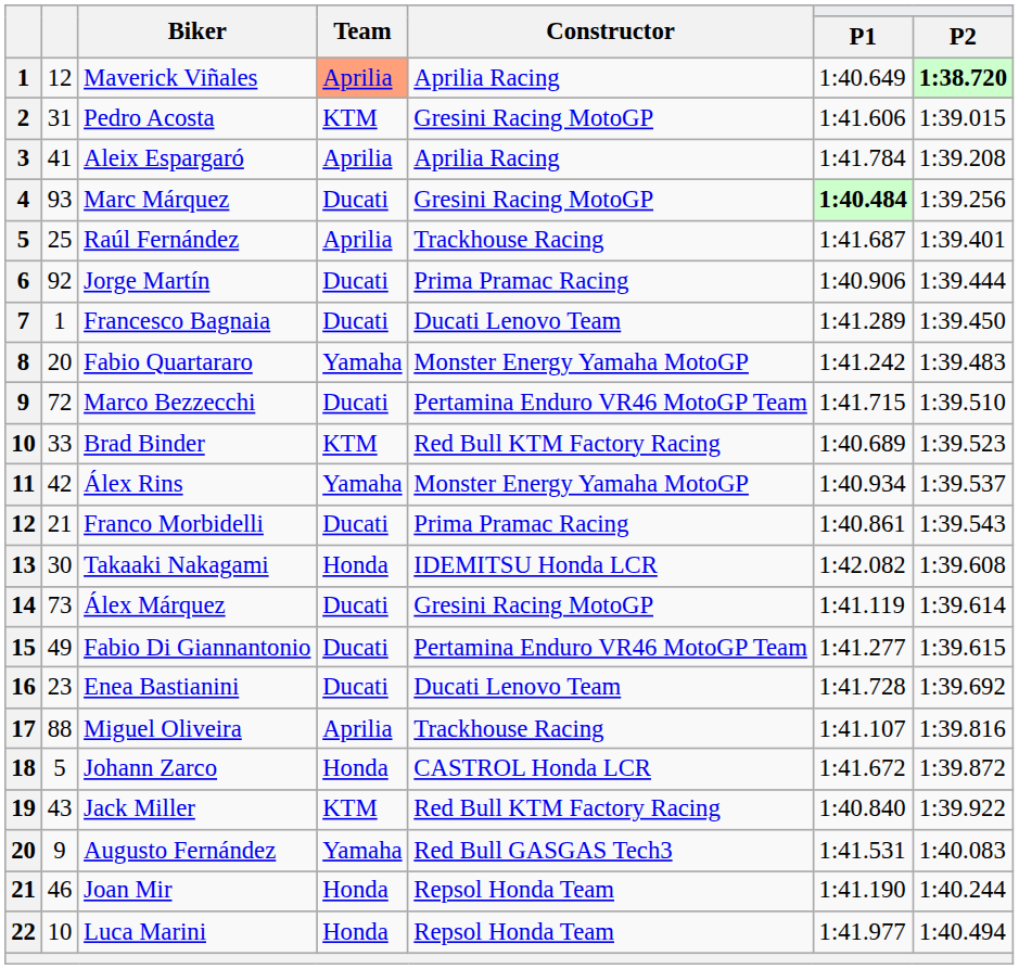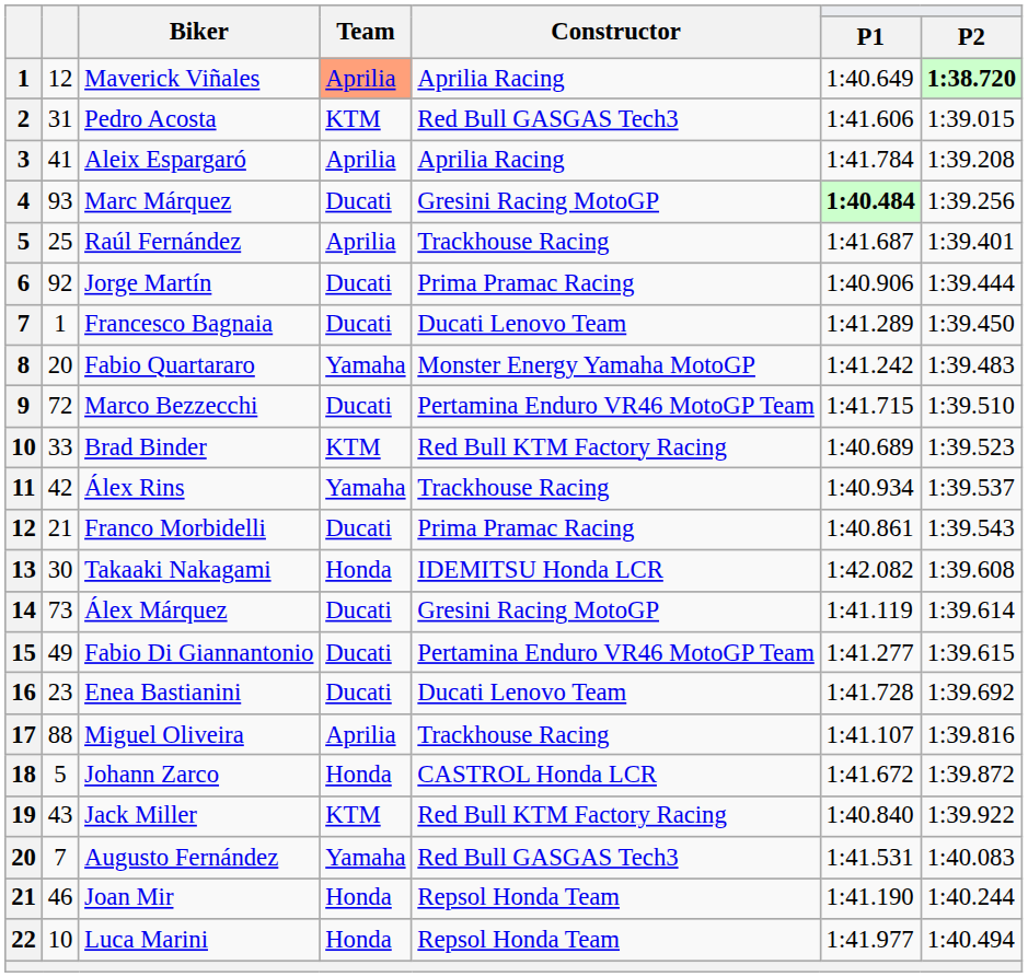Pedro Acosta | Constructor: Gresini Racing MotoGP -> Red Bull GASGAS Tech3
Álex Rins | Constructor: Monster Energy Yamaha MotoGP -> Trackhouse Racing
Augusto Fernández | column 2: 9 -> 7
